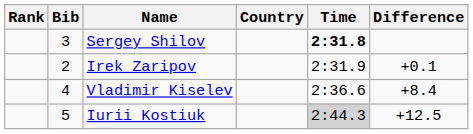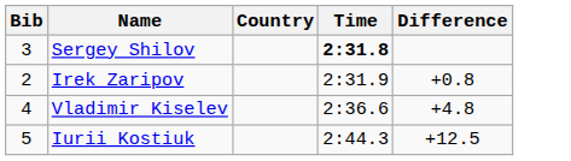- column: Rank
Irek Zaripov | Difference: +0.1 -> +0.8
Vladimir Kiselev | Difference: +8.4 -> +4.8
Iurii Kostiuk | Time: lightgrey background -> no background
